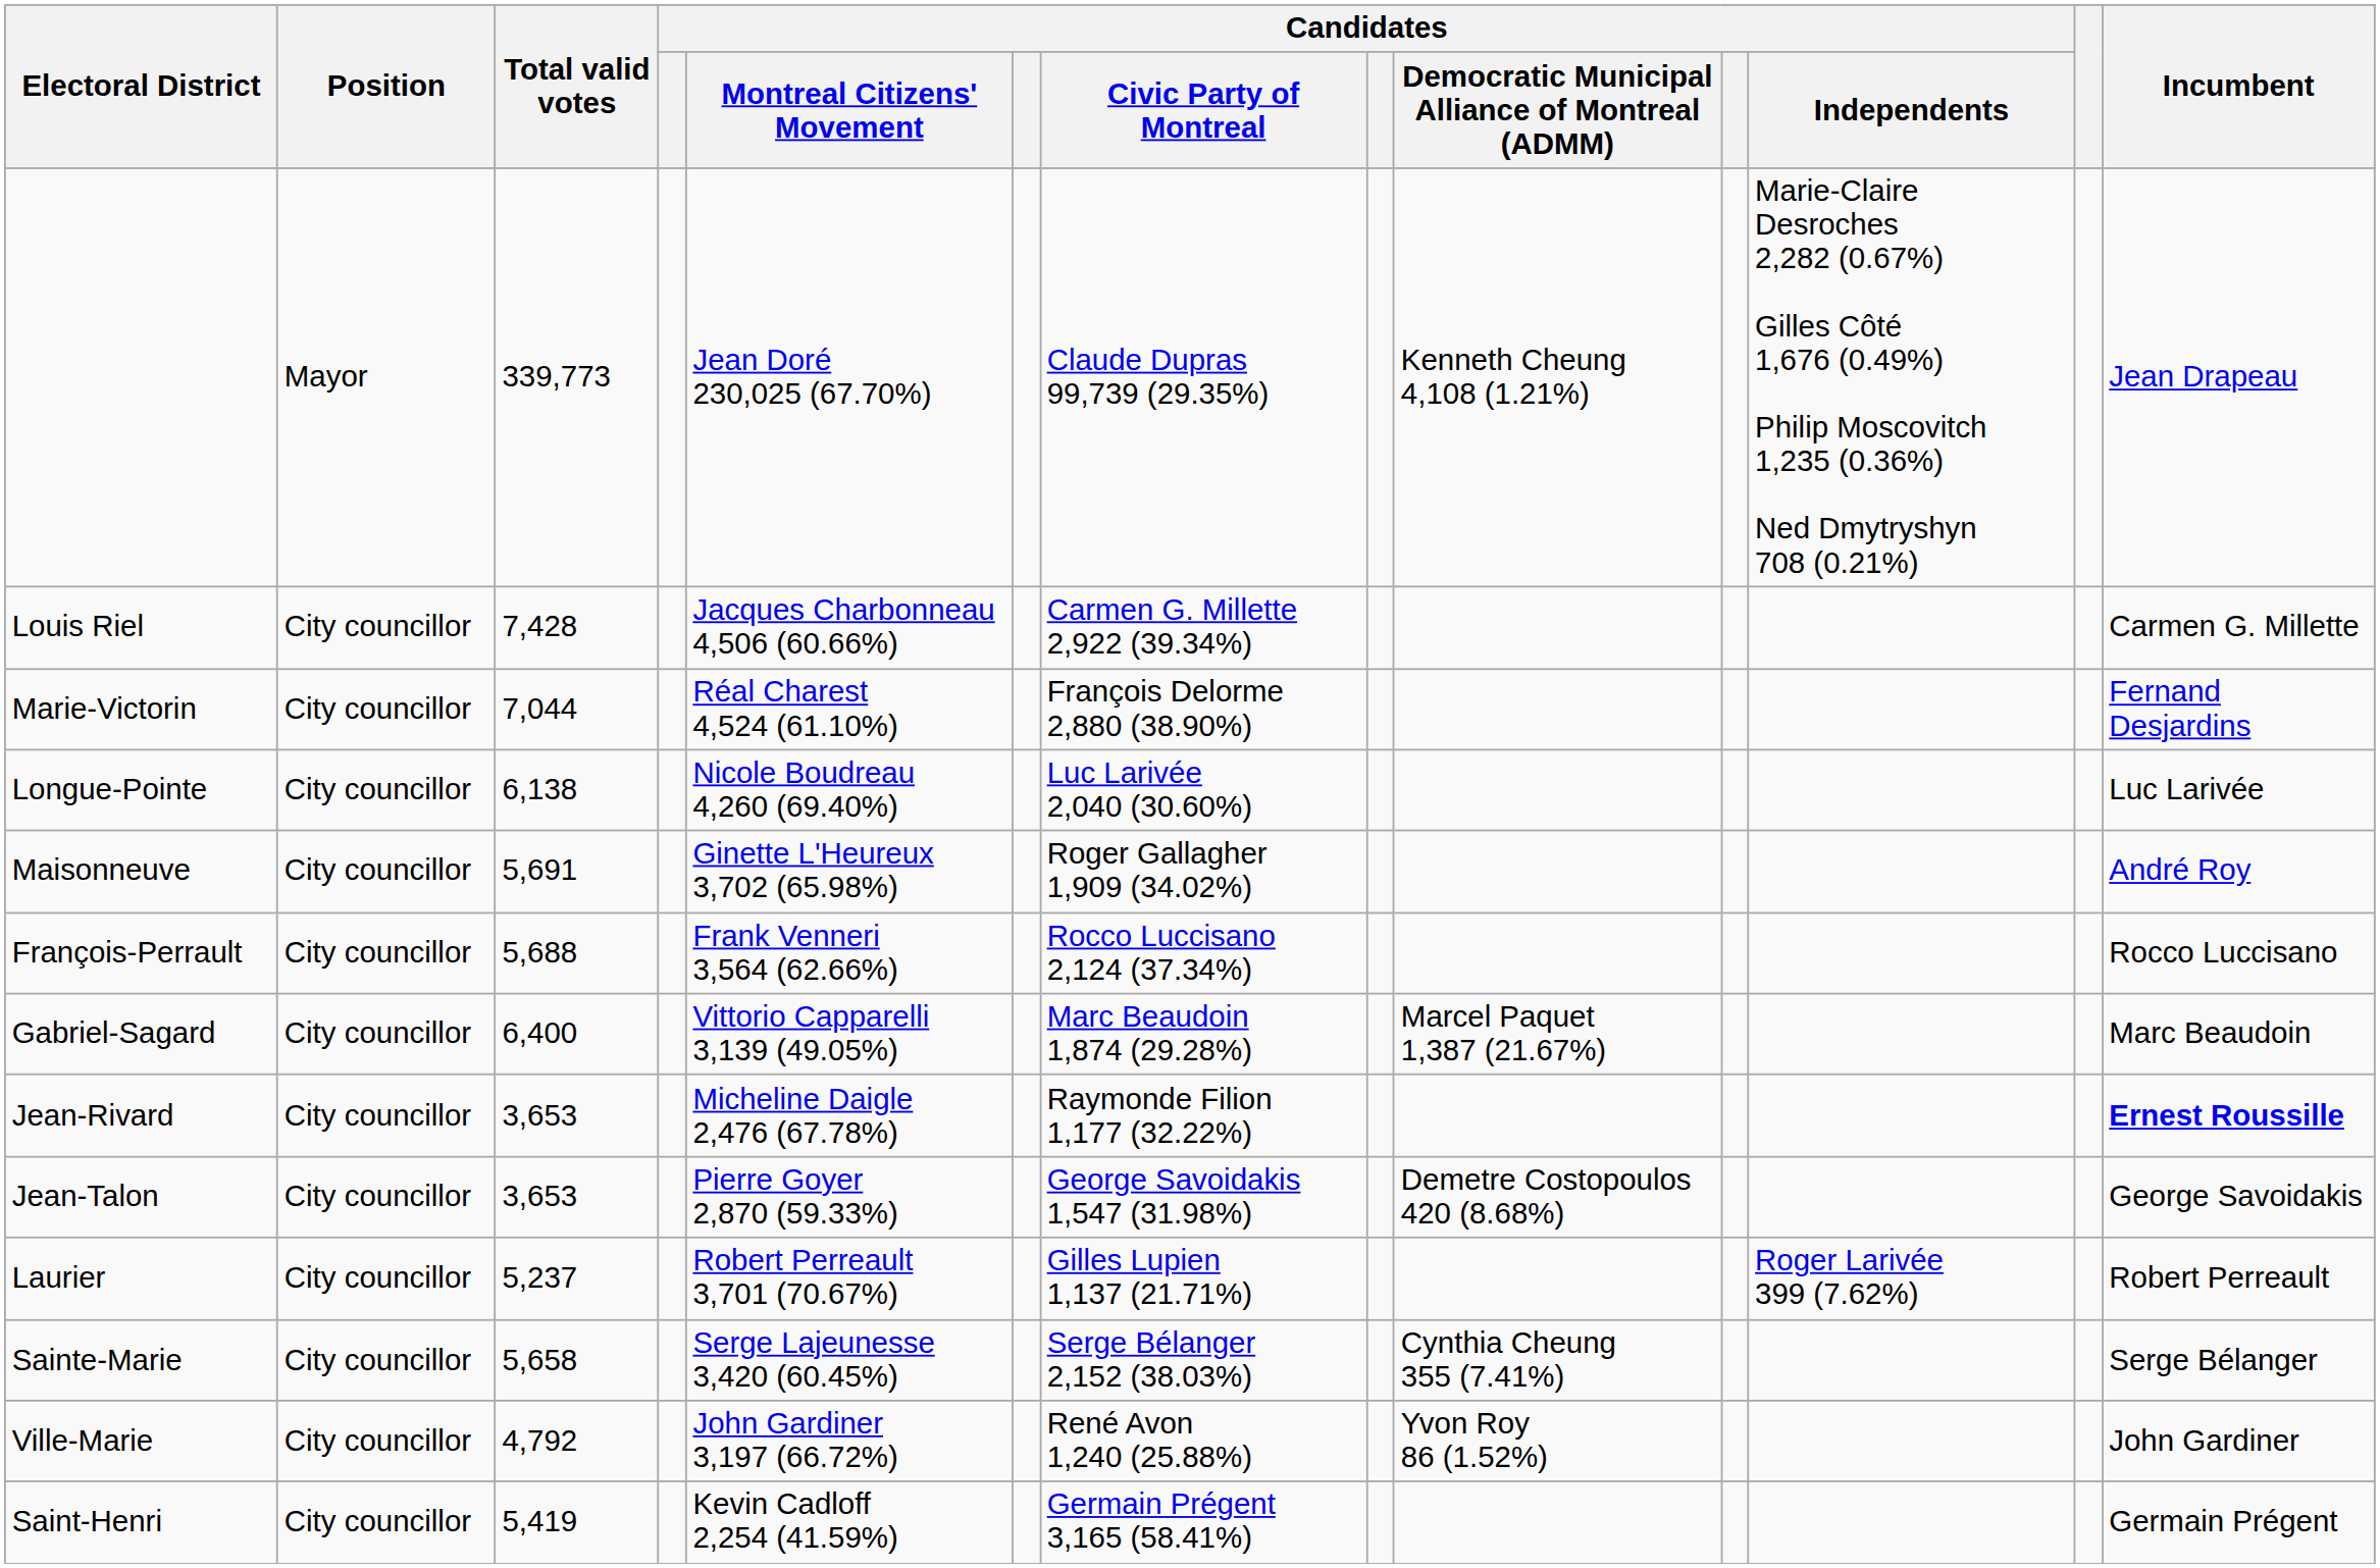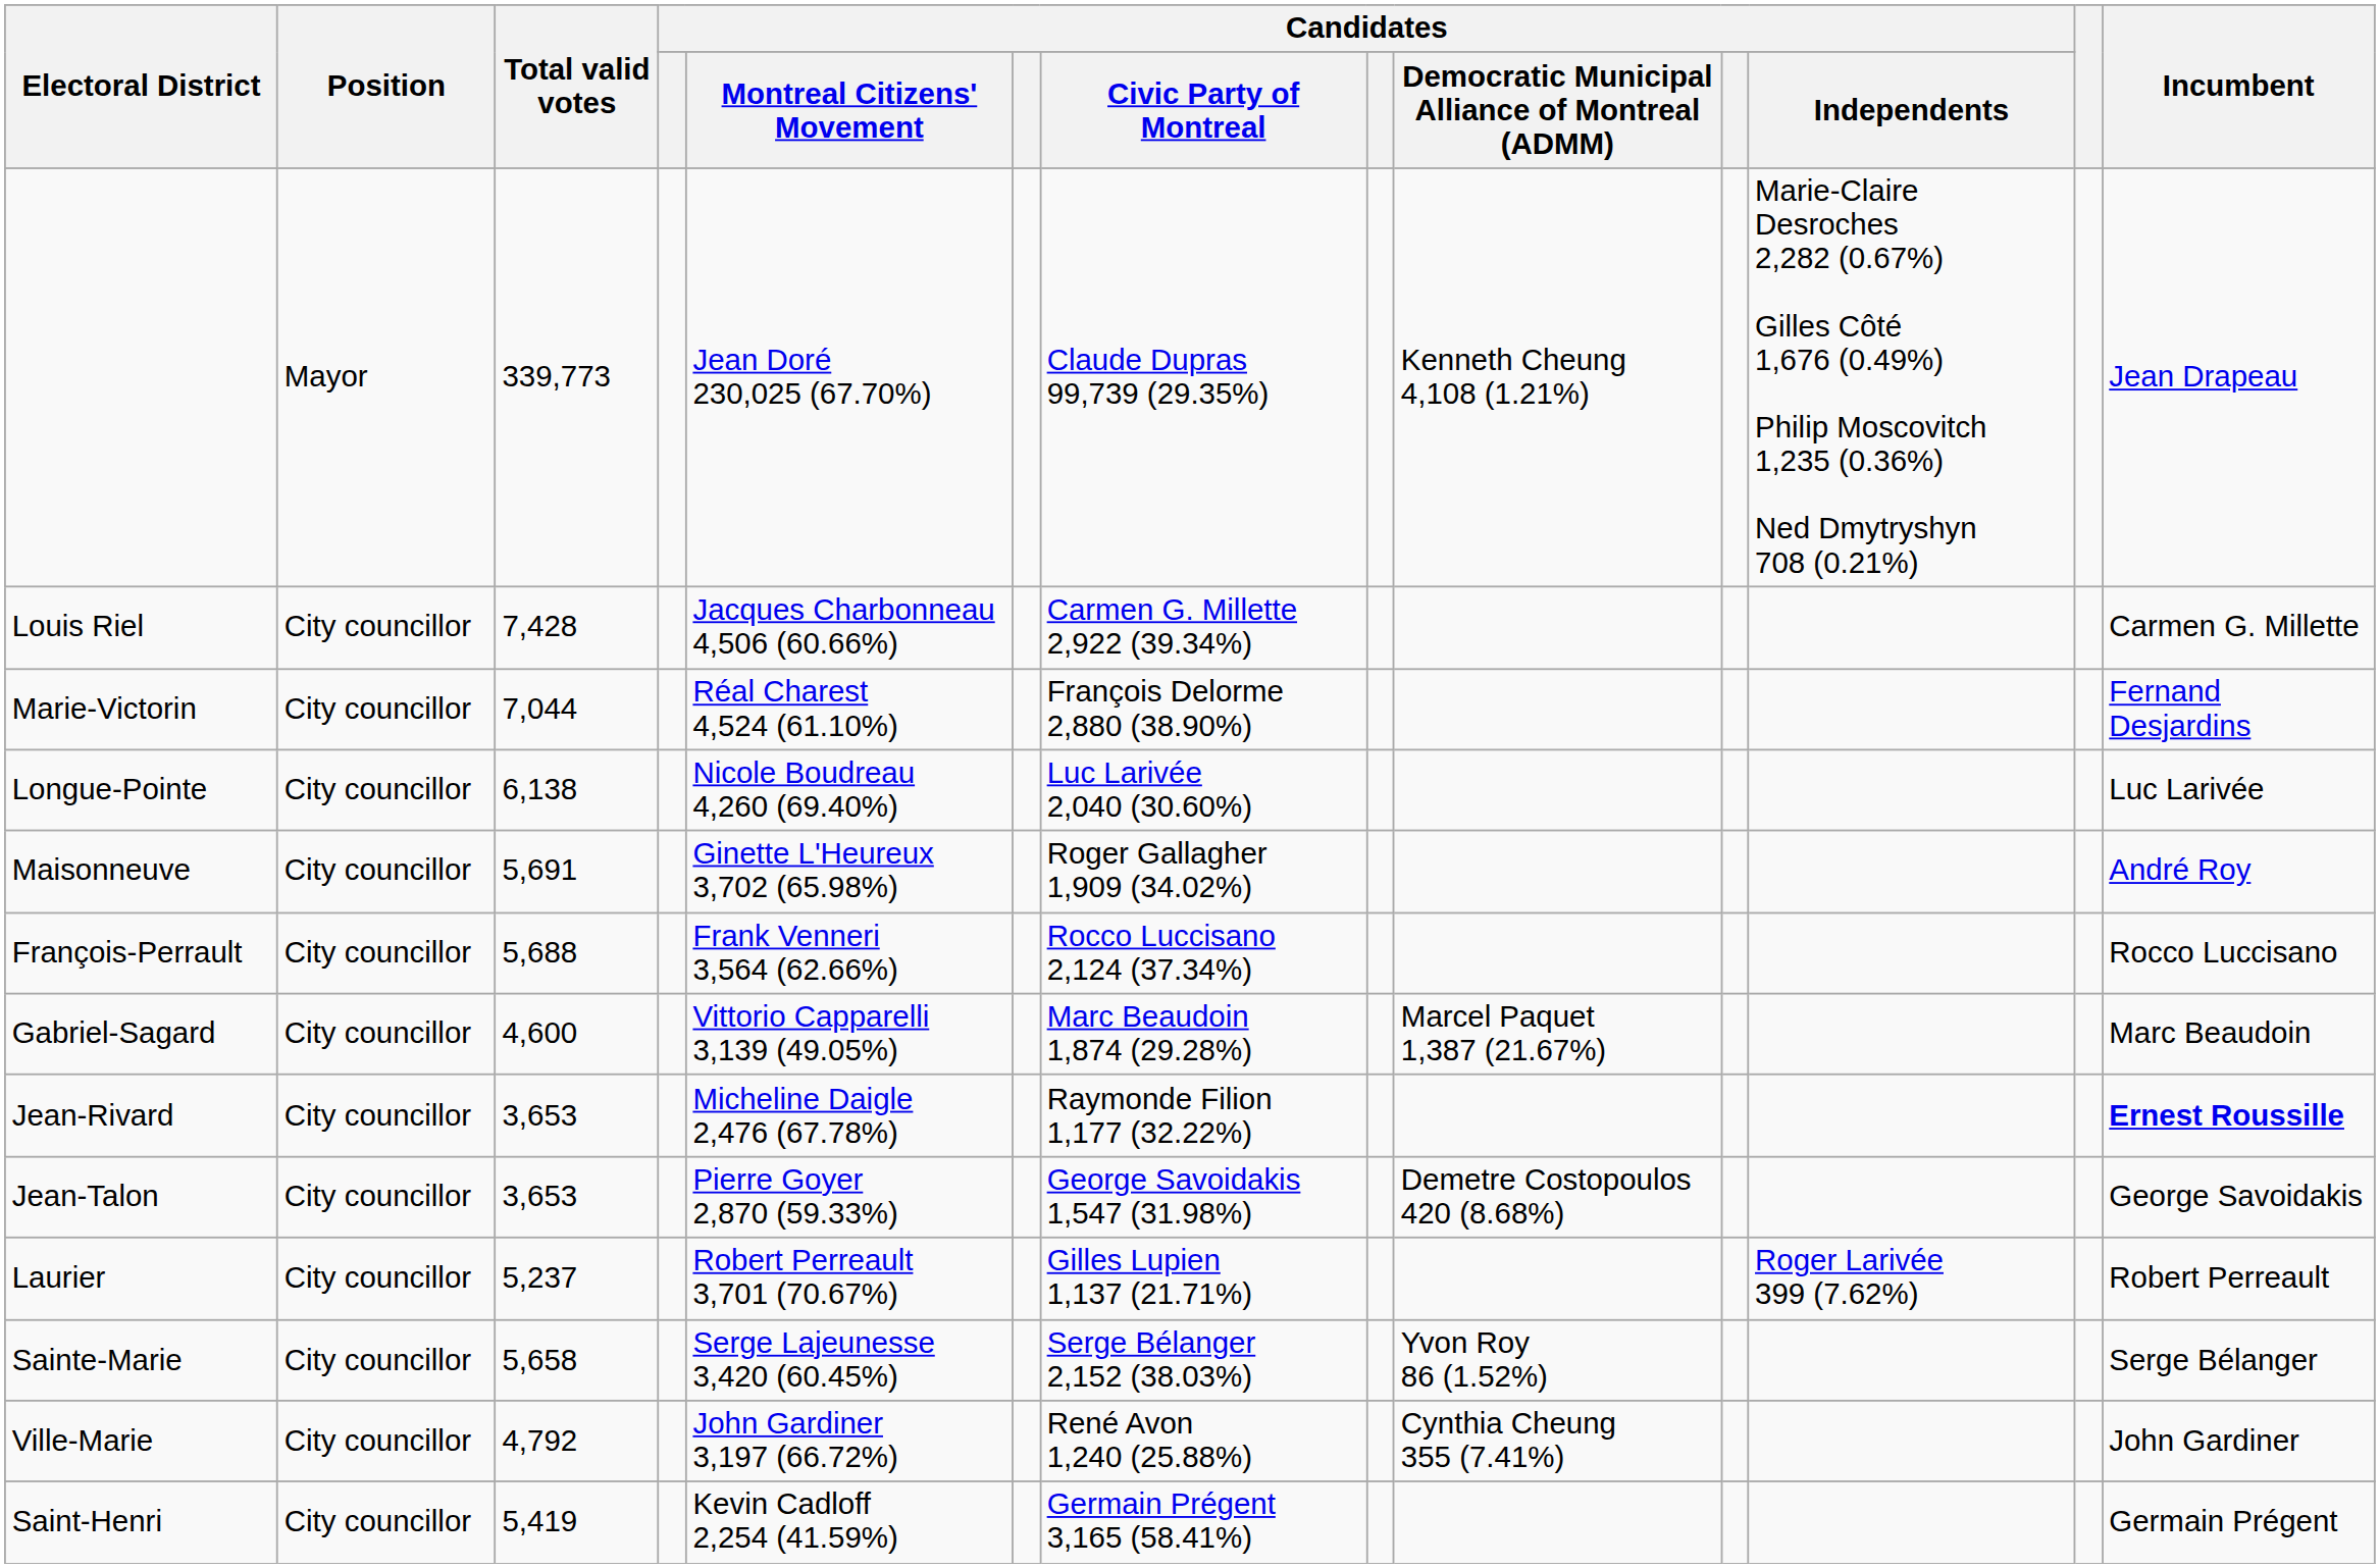Gabriel-Sagard | Total valid votes: 6,400 -> 4,600
Sainte-Marie | column 9: Cynthia Cheung 355 (7.41%) -> Yvon Roy 86 (1.52%)
Ville-Marie | column 9: Yvon Roy 86 (1.52%) -> Cynthia Cheung 355 (7.41%)
